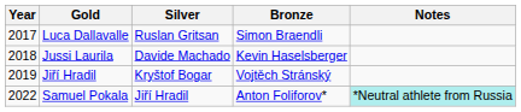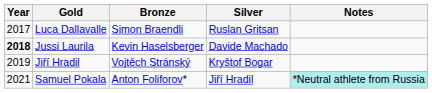columns swapped: Silver <-> Bronze
Jussi Laurila | Year: normal -> bold
Samuel Pokala | Year: 2022 -> 2021
